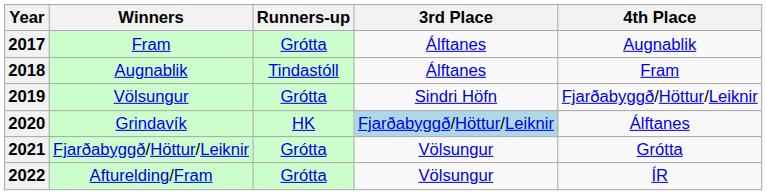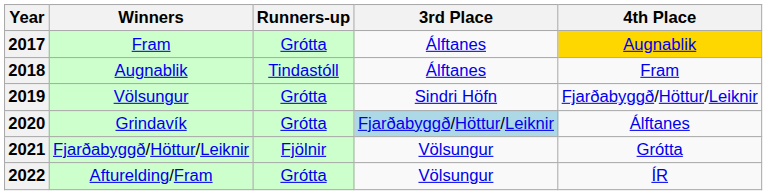2017 | 4th Place: no background -> gold background
2020 | Runners-up: HK -> Grótta
2021 | Runners-up: Grótta -> Fjölnir
